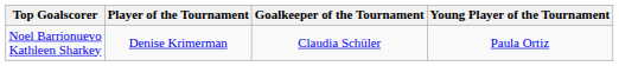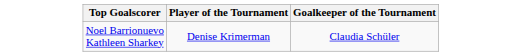- column: Young Player of the Tournament | Paula Ortiz
